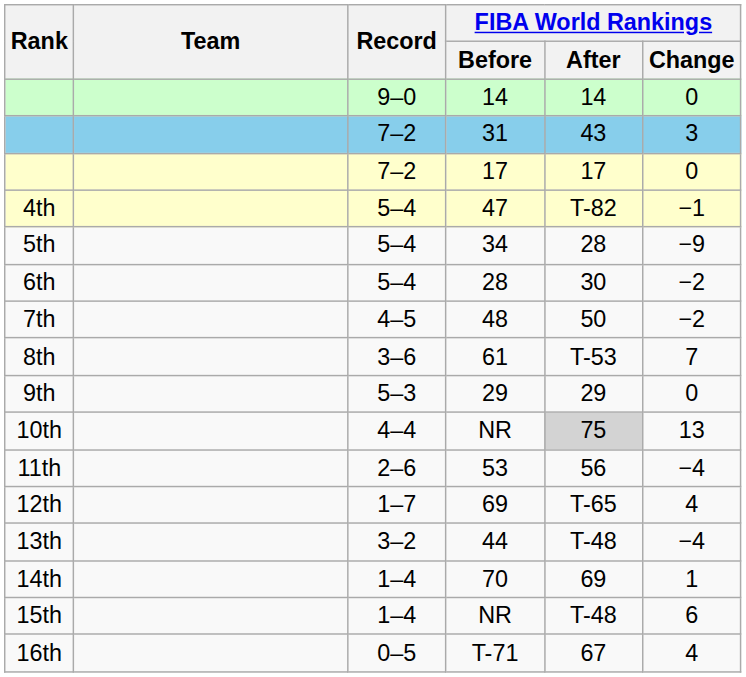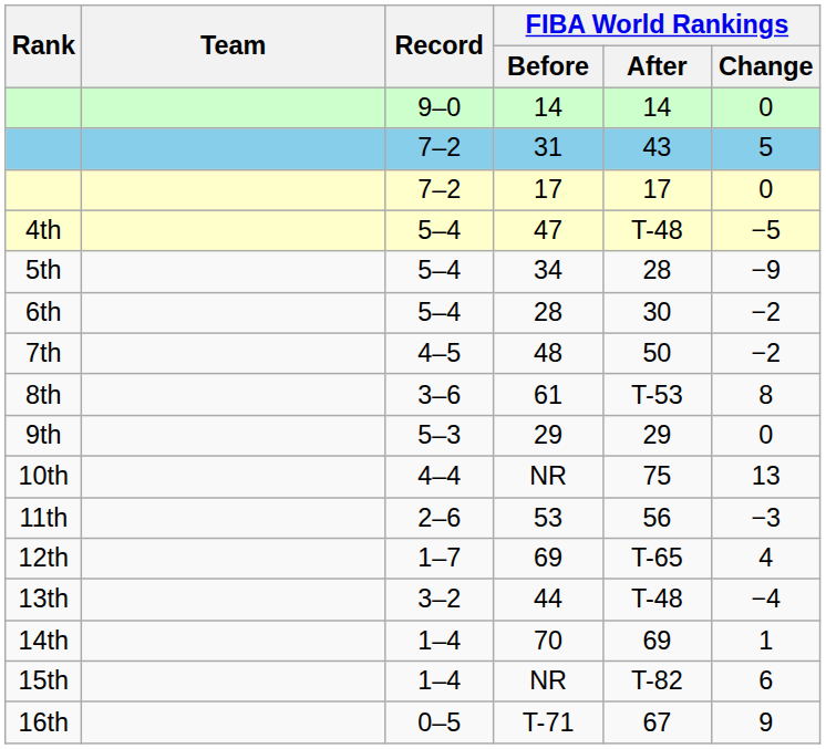31 | FIBA World Rankings / Change: 3 -> 5
47 | FIBA World Rankings / After: T-82 -> T-48
47 | FIBA World Rankings / Change: −1 -> −5
61 | FIBA World Rankings / Change: 7 -> 8
10th / NR | FIBA World Rankings / After: lightgrey background -> no background
53 | FIBA World Rankings / Change: −4 -> −3
15th / NR | FIBA World Rankings / After: T-48 -> T-82
T-71 | FIBA World Rankings / Change: 4 -> 9
